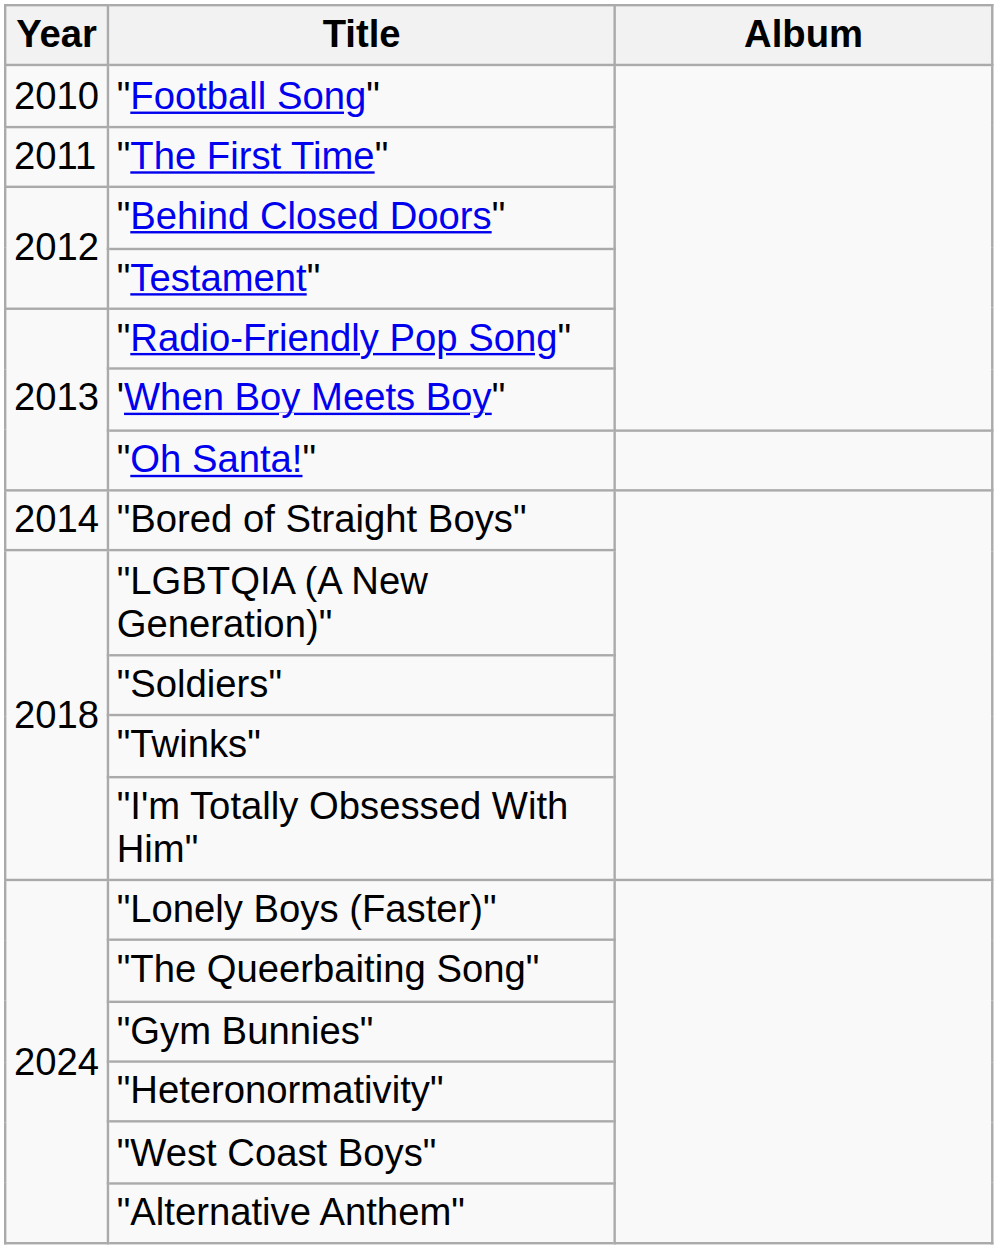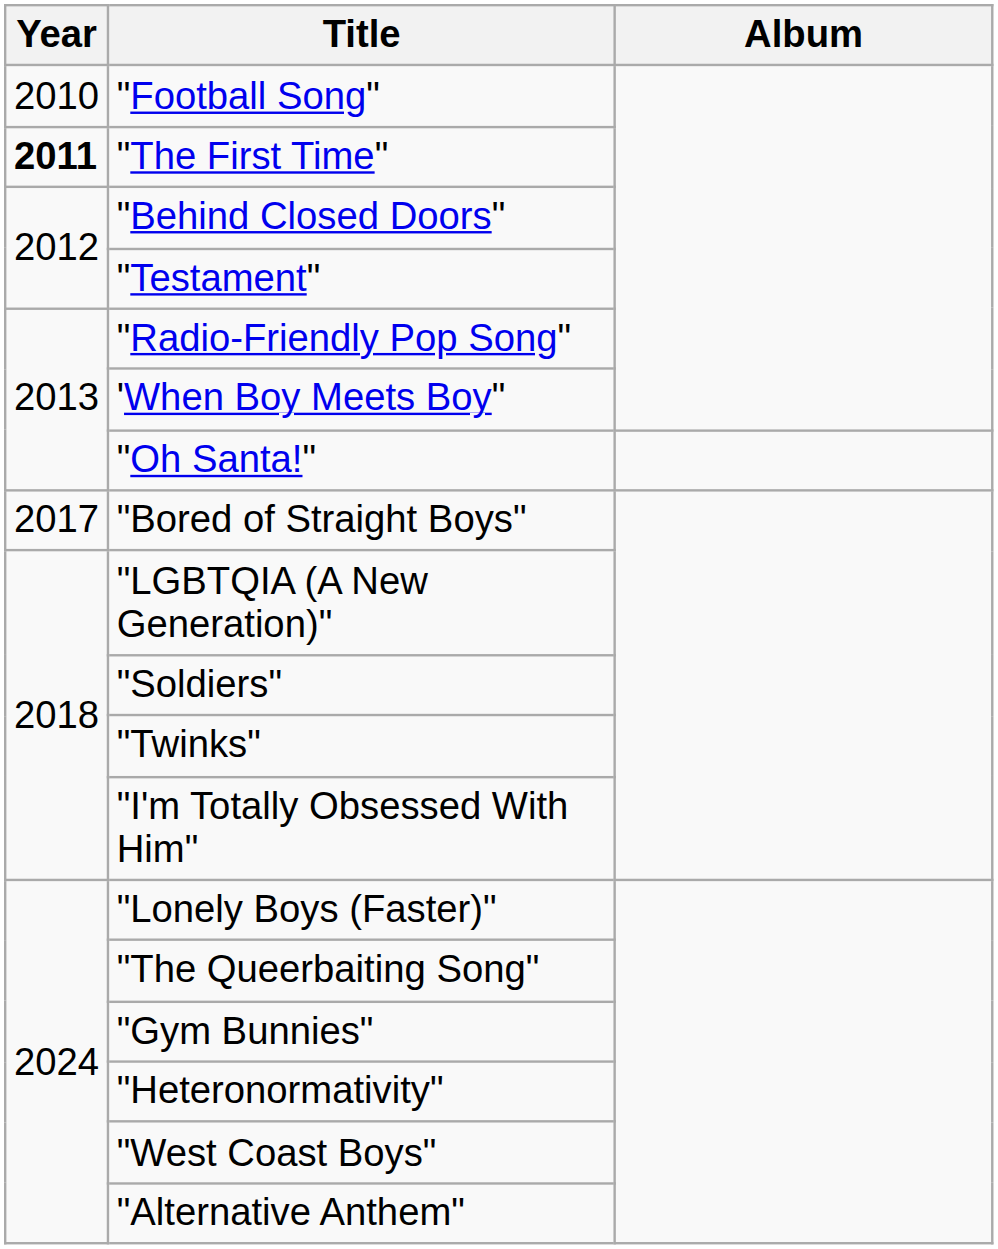"The First Time" | Year: normal -> bold
"Bored of Straight Boys" | Year: 2014 -> 2017
